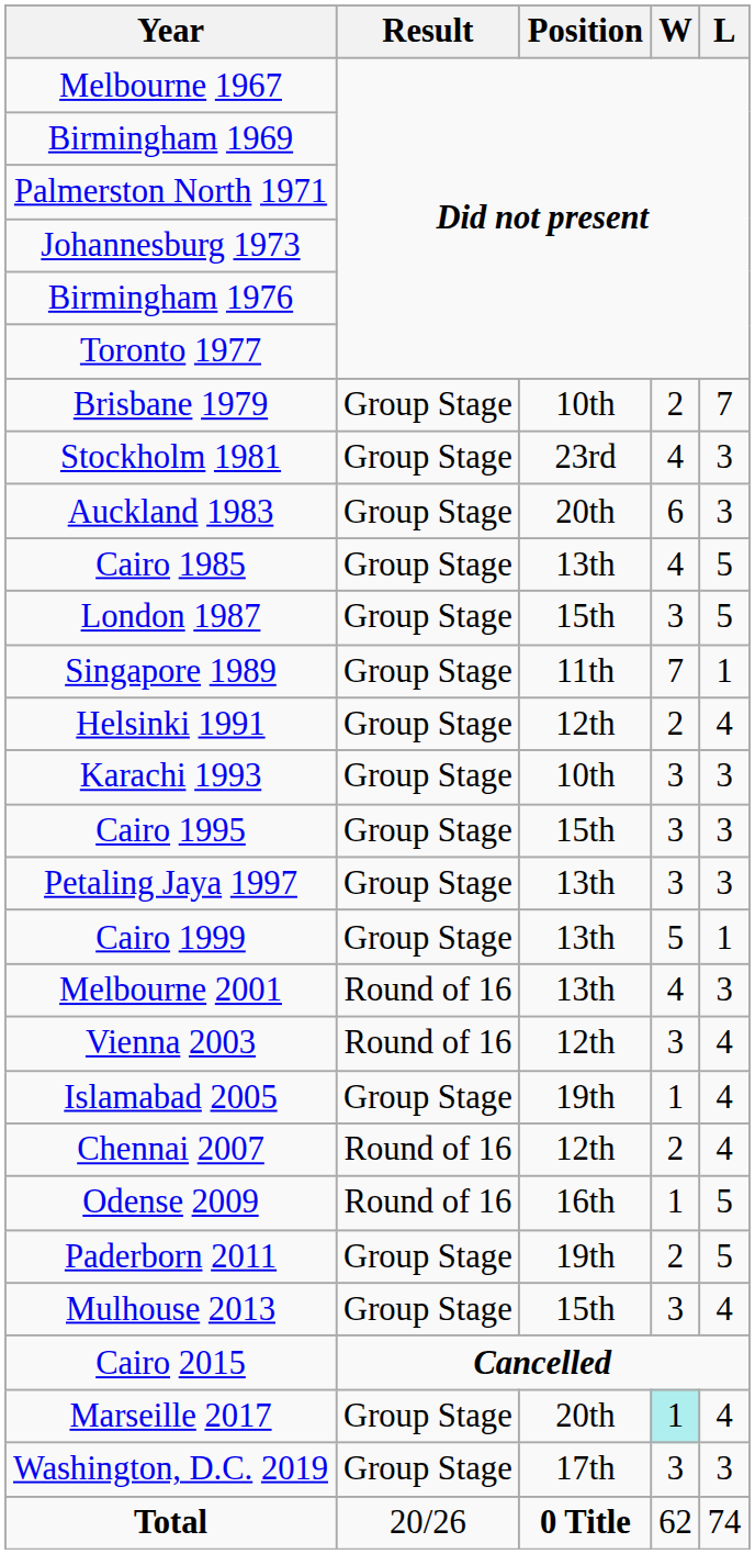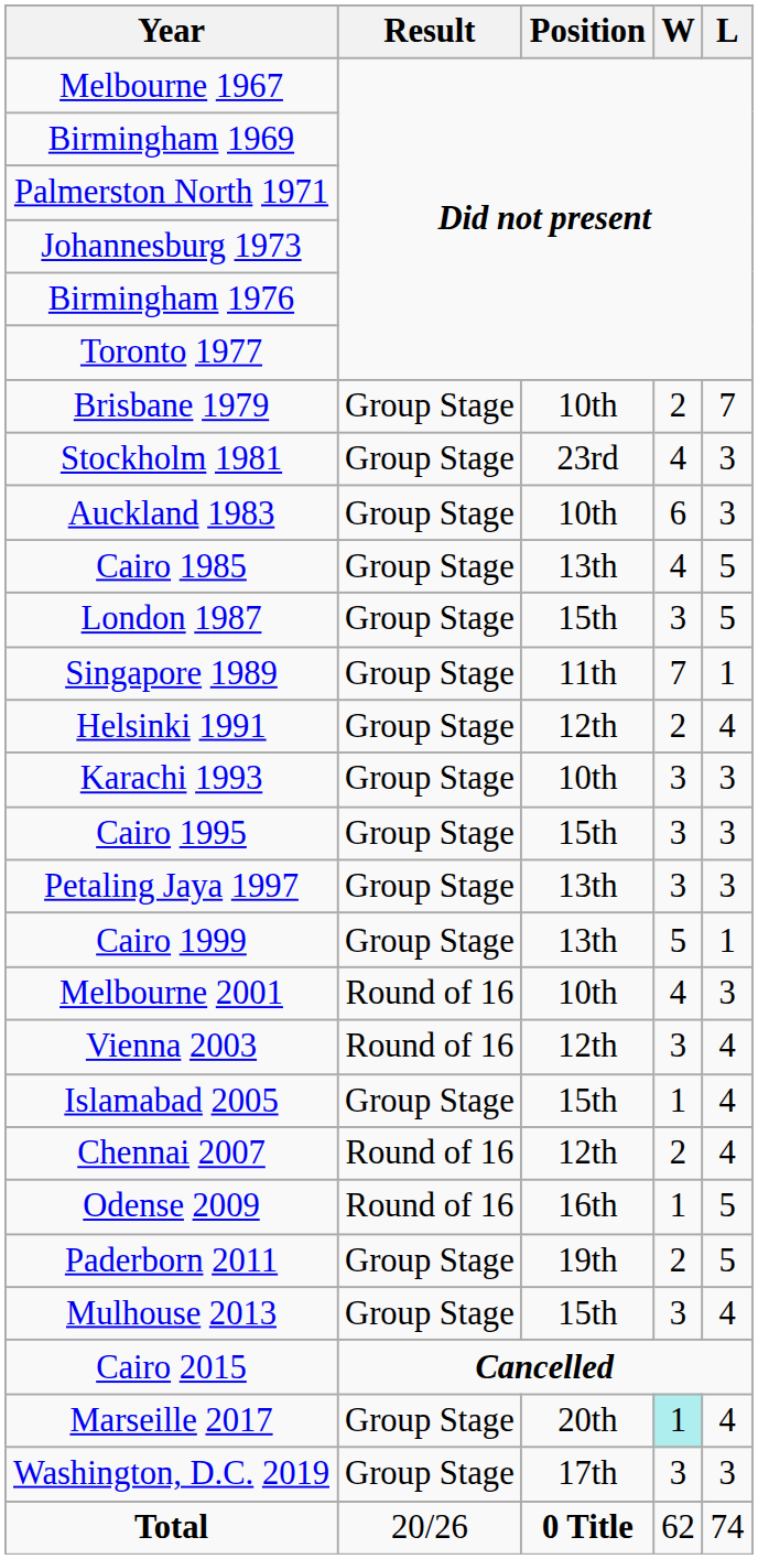Auckland 1983 | Position: 20th -> 10th
Melbourne 2001 | Position: 13th -> 10th
Islamabad 2005 | Position: 19th -> 15th
